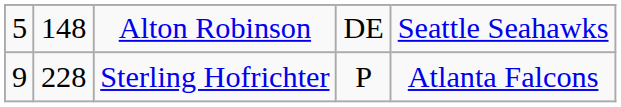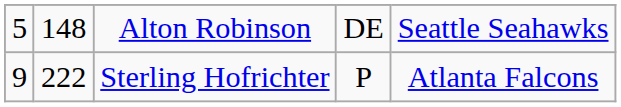Sterling Hofrichter | column 2: 228 -> 222
